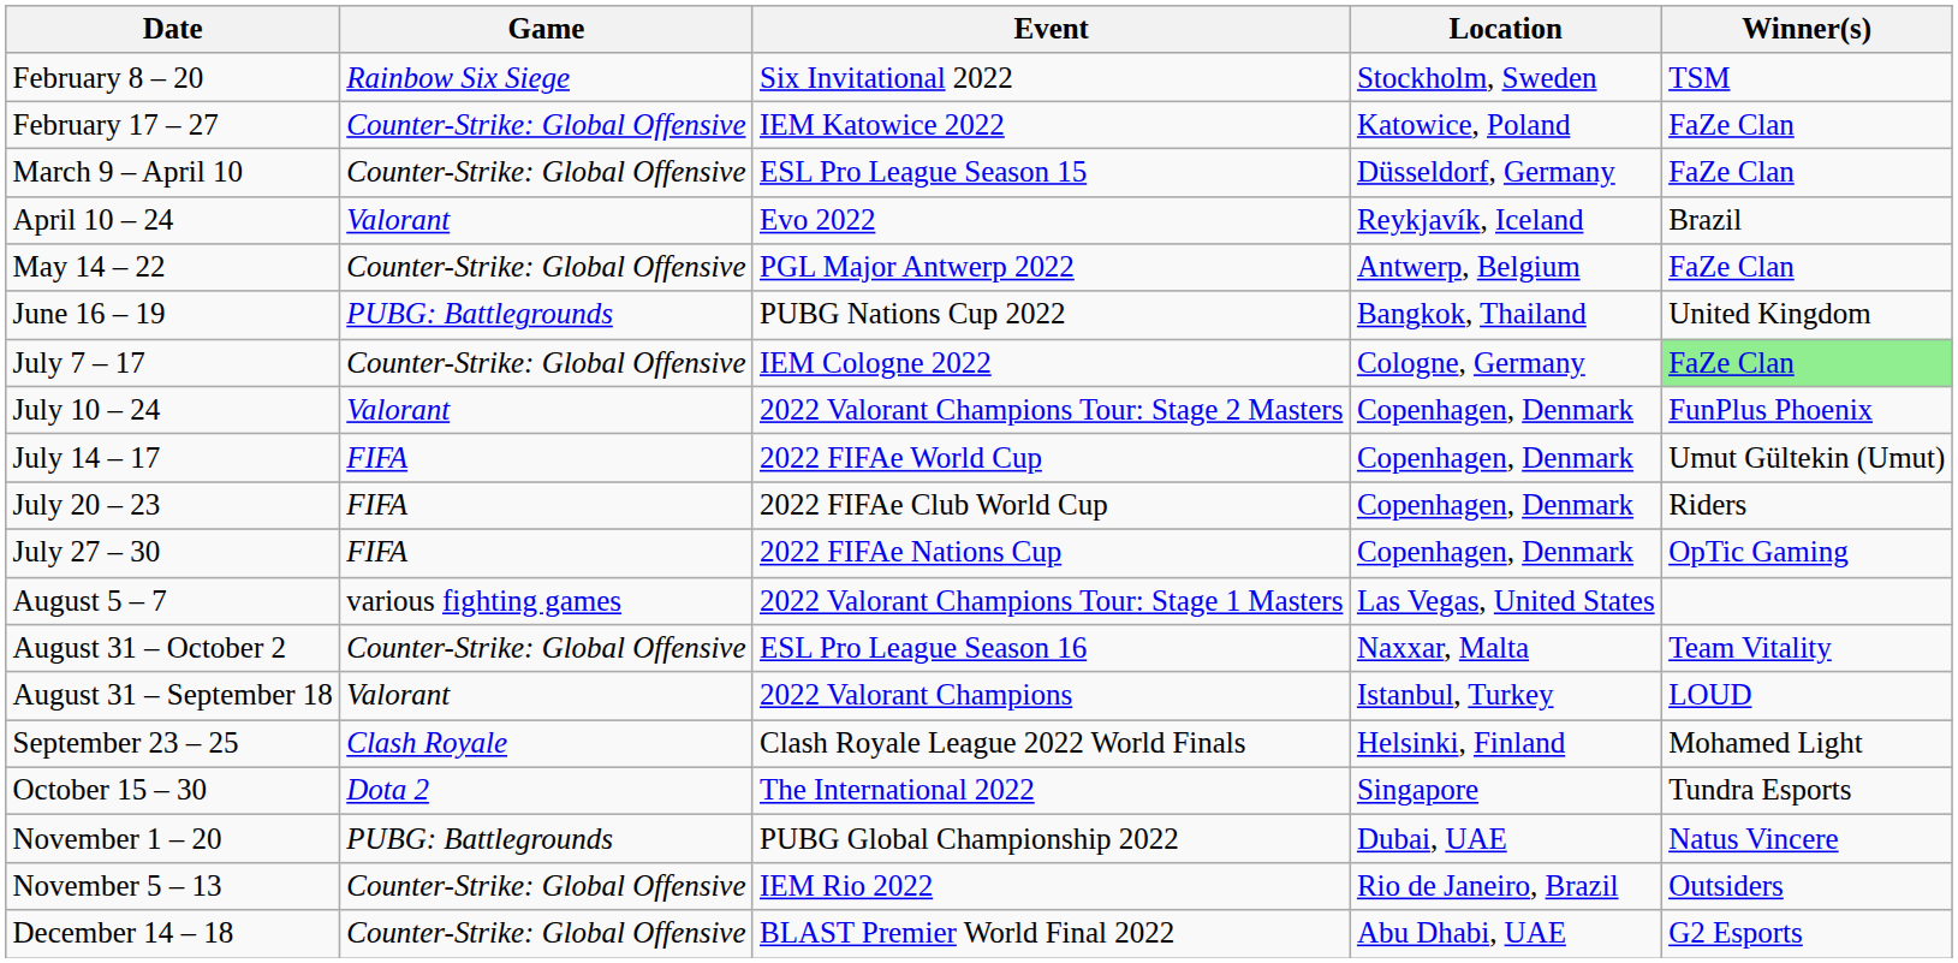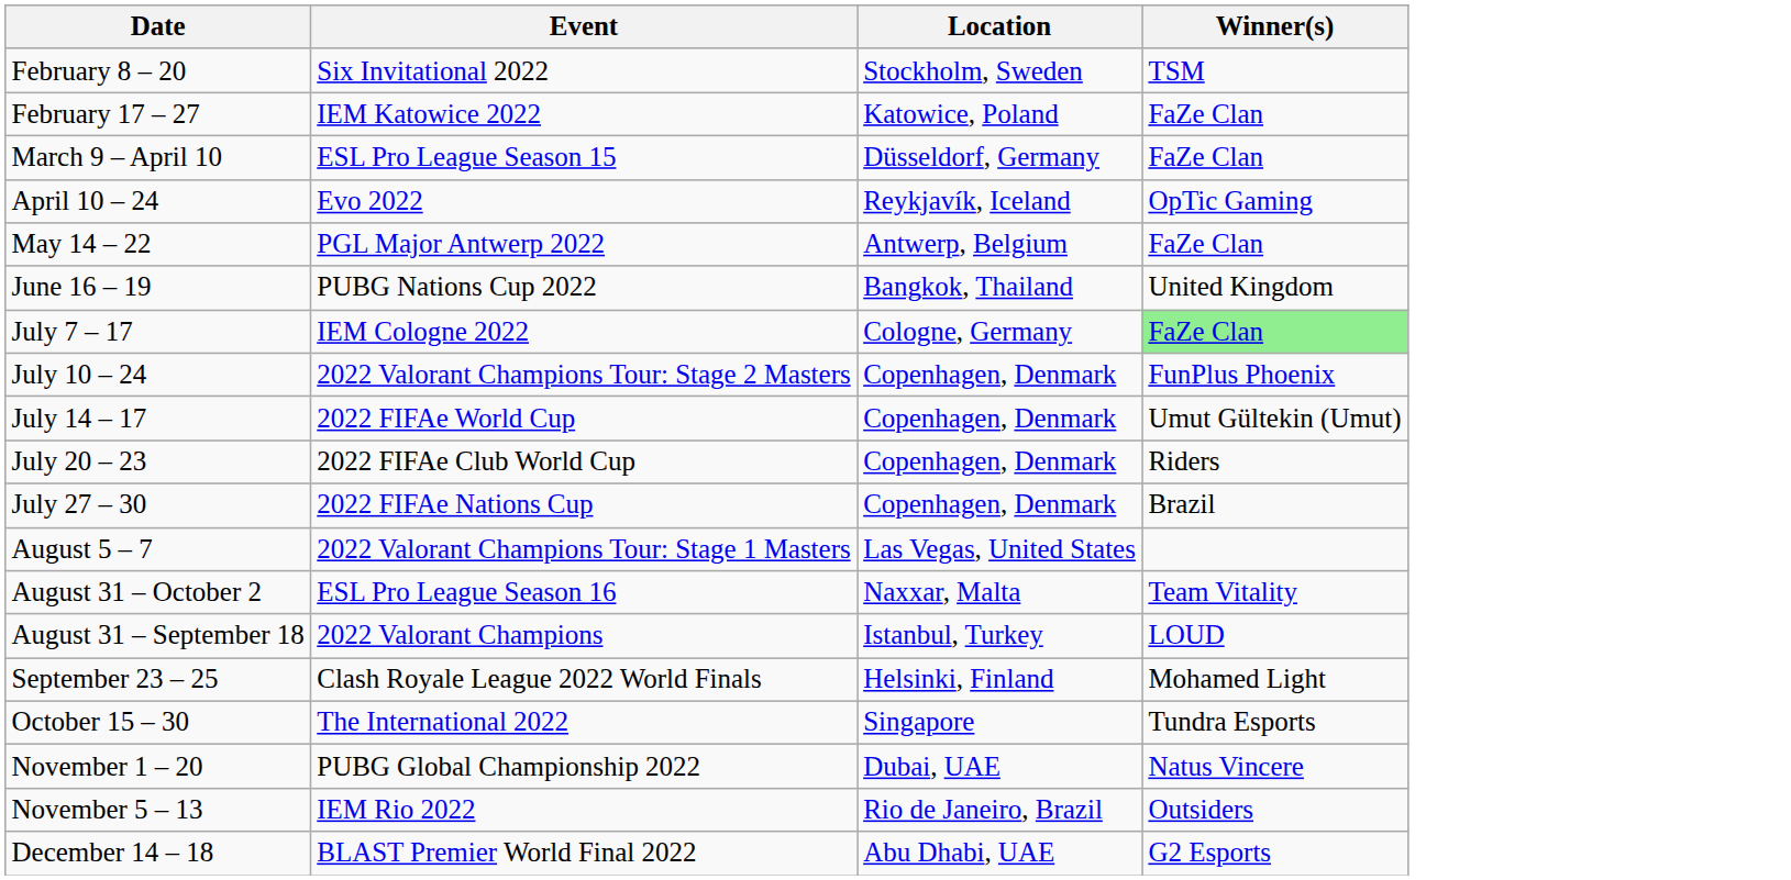- column: Game | Rainbow Six Siege | Counter-Strike: Global Offensive | Counter-Strike: Global Offensive | Valorant | Counter-Strike: Global Offensive | PUBG: Battlegrounds | Counter-Strike: Global Offensive | Valorant | FIFA | FIFA | FIFA | various fighting games | Counter-Strike: Global Offensive | Valorant | Clash Royale | Dota 2 | PUBG: Battlegrounds | Counter-Strike: Global Offensive | Counter-Strike: Global Offensive
April 10 – 24 | Winner(s): Brazil -> OpTic Gaming
July 27 – 30 | Winner(s): OpTic Gaming -> Brazil
